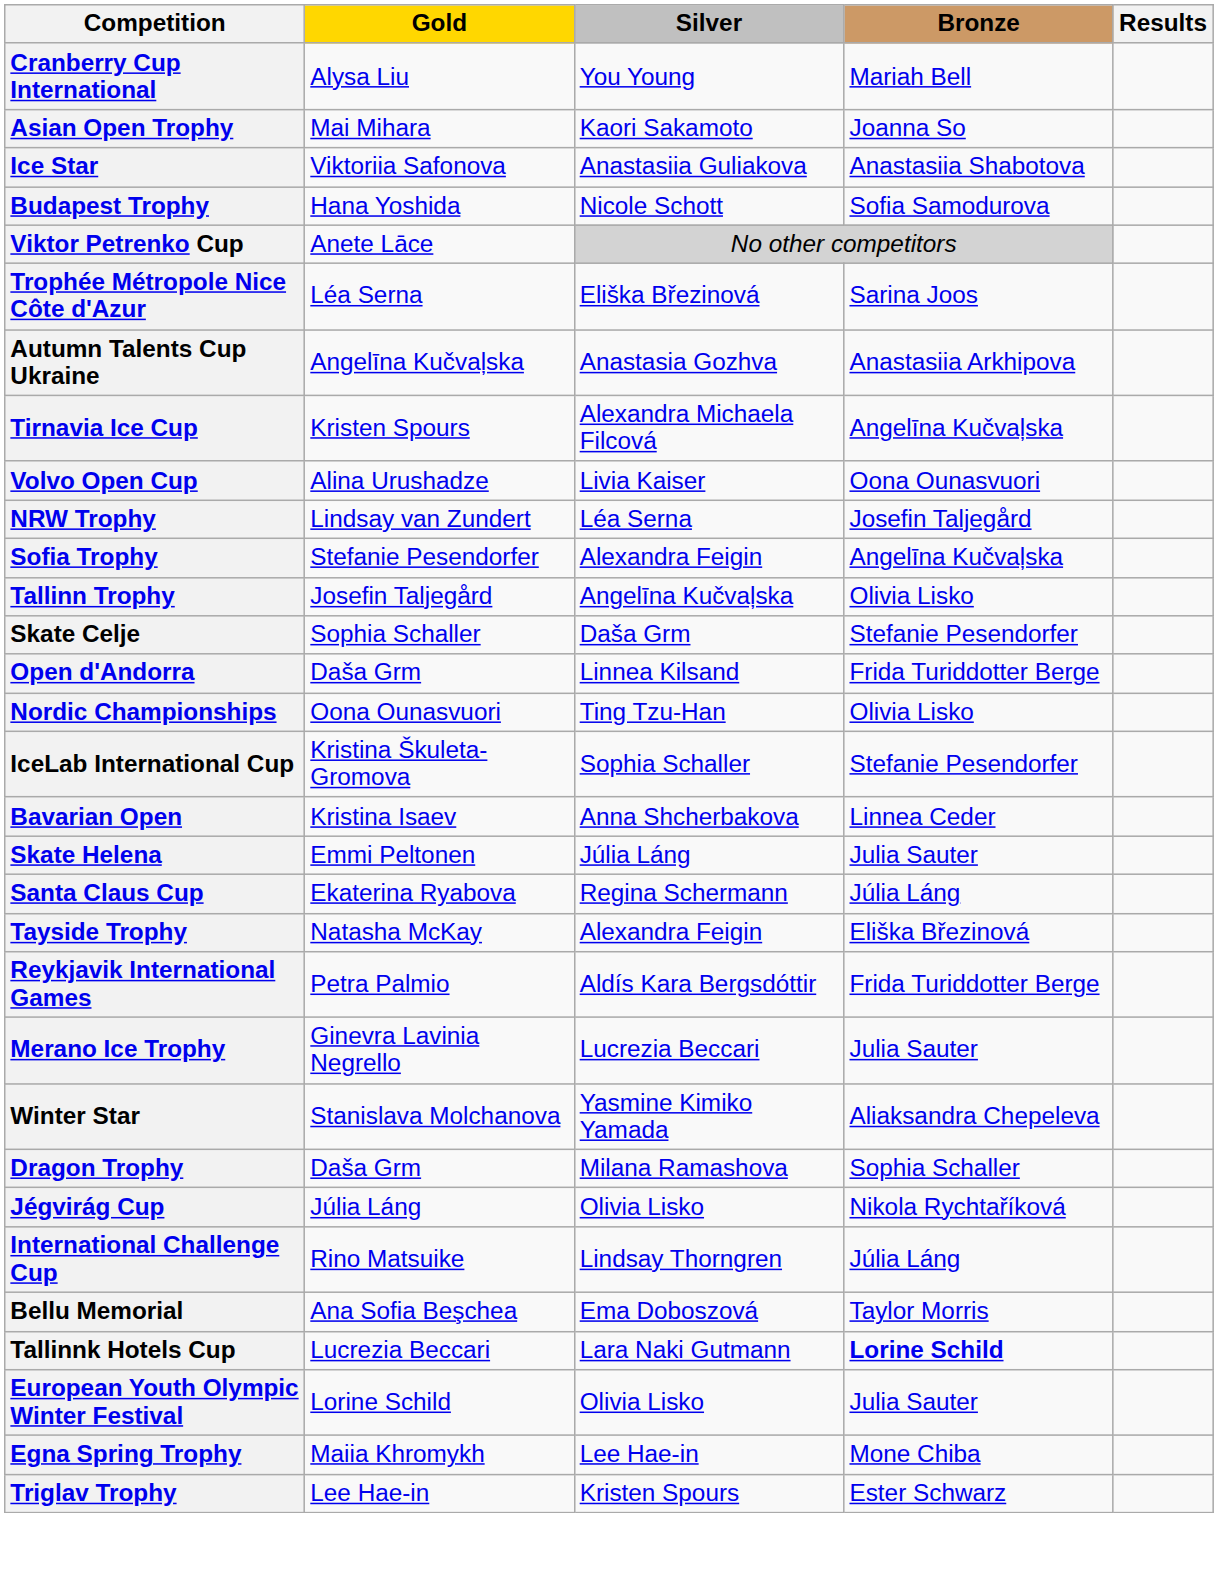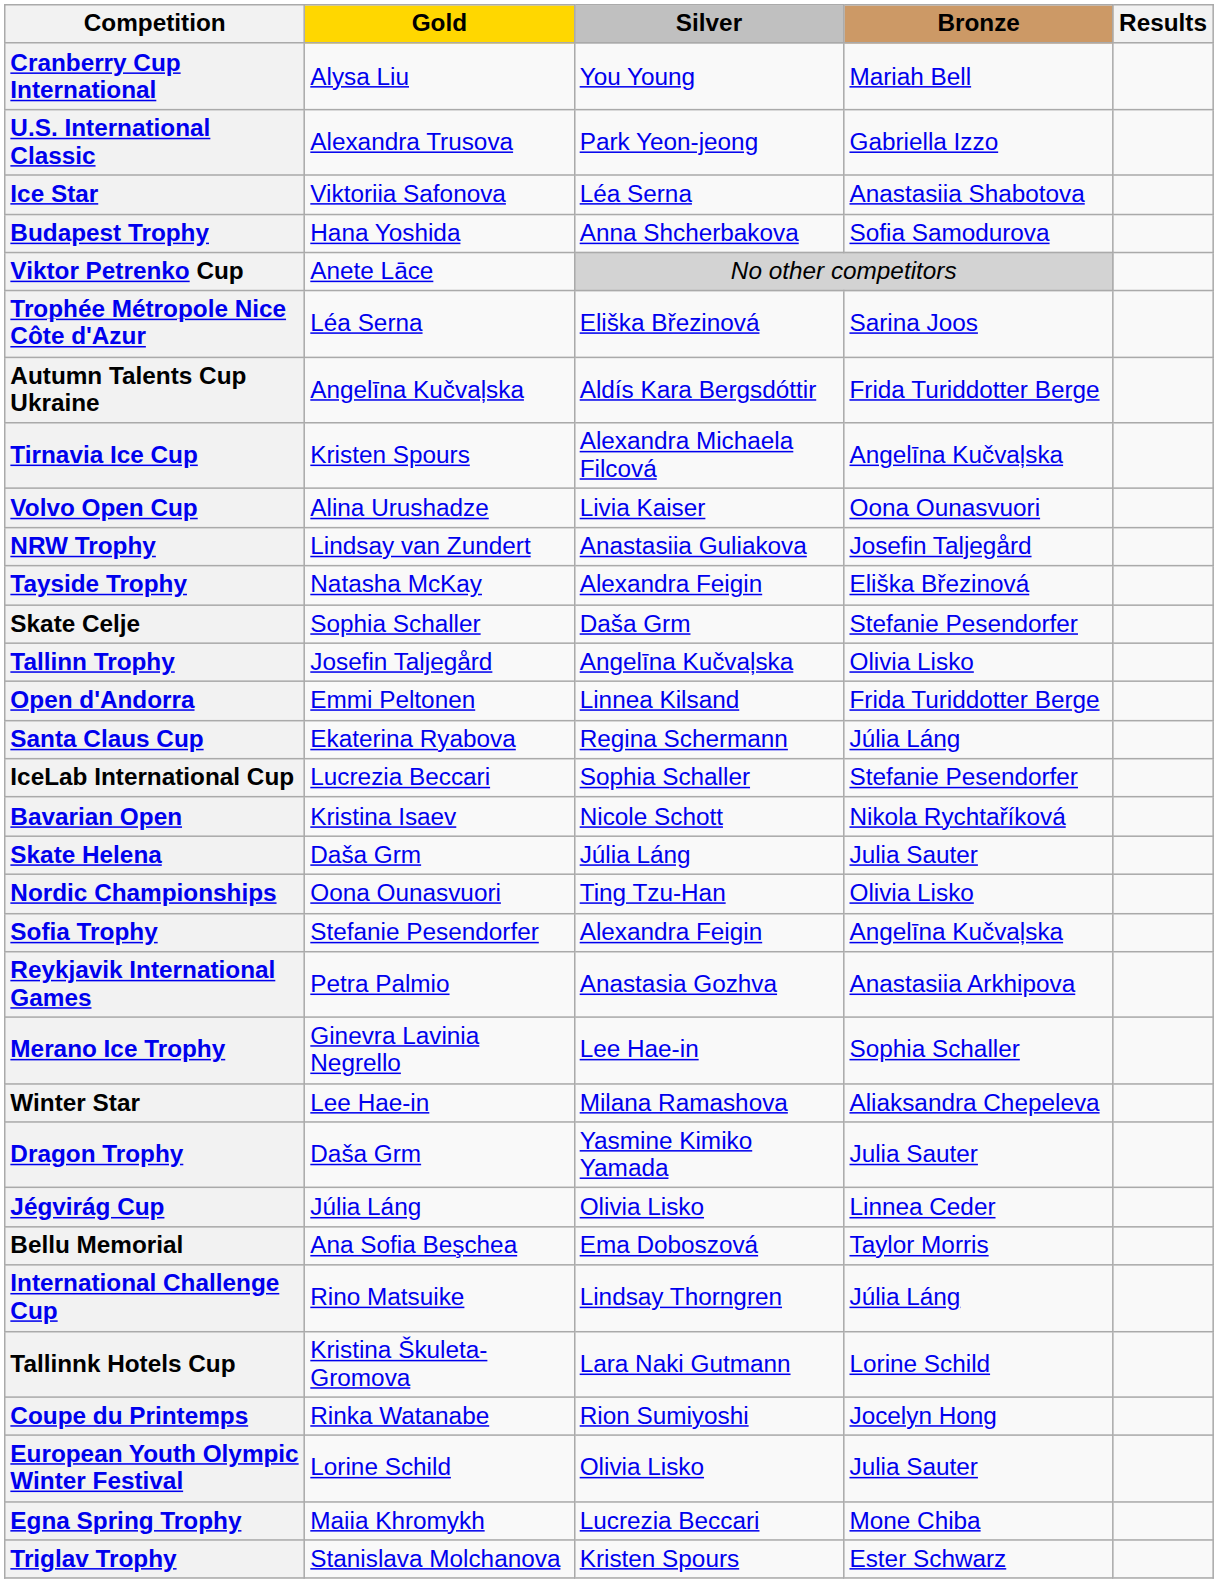+ row: U.S. International Classic | Alexandra Trusova | Park Yeon-jeong | Gabriella Izzo
- row: Asian Open Trophy | Mai Mihara | Kaori Sakamoto | Joanna So
Ice Star | Silver: Anastasiia Guliakova -> Léa Serna
Budapest Trophy | Silver: Nicole Schott -> Anna Shcherbakova
Autumn Talents Cup Ukraine | Silver: Anastasia Gozhva -> Aldís Kara Bergsdóttir
Autumn Talents Cup Ukraine | Bronze: Anastasiia Arkhipova -> Frida Turiddotter Berge
NRW Trophy | Silver: Léa Serna -> Anastasiia Guliakova
rows swapped: Tayside Trophy <-> Sofia Trophy
rows swapped: Tallinn Trophy <-> Skate Celje
Open d'Andorra | Gold: Daša Grm -> Emmi Peltonen
rows swapped: Santa Claus Cup <-> Nordic Championships
IceLab International Cup | Gold: Kristina Škuleta-Gromova -> Lucrezia Beccari
Bavarian Open | Silver: Anna Shcherbakova -> Nicole Schott
Bavarian Open | Bronze: Linnea Ceder -> Nikola Rychtaříková
Skate Helena | Gold: Emmi Peltonen -> Daša Grm
Reykjavik International Games | Silver: Aldís Kara Bergsdóttir -> Anastasia Gozhva
Reykjavik International Games | Bronze: Frida Turiddotter Berge -> Anastasiia Arkhipova
Merano Ice Trophy | Silver: Lucrezia Beccari -> Lee Hae-in
Merano Ice Trophy | Bronze: Julia Sauter -> Sophia Schaller
Winter Star | Gold: Stanislava Molchanova -> Lee Hae-in
Winter Star | Silver: Yasmine Kimiko Yamada -> Milana Ramashova
Dragon Trophy | Silver: Milana Ramashova -> Yasmine Kimiko Yamada
Dragon Trophy | Bronze: Sophia Schaller -> Julia Sauter
Jégvirág Cup | Bronze: Nikola Rychtaříková -> Linnea Ceder
rows swapped: Bellu Memorial <-> International Challenge Cup
Tallinnk Hotels Cup | Gold: Lucrezia Beccari -> Kristina Škuleta-Gromova
Tallinnk Hotels Cup | Bronze: bold -> normal
+ row: Coupe du Printemps | Rinka Watanabe | Rion Sumiyoshi | Jocelyn Hong
Egna Spring Trophy | Silver: Lee Hae-in -> Lucrezia Beccari
Triglav Trophy | Gold: Lee Hae-in -> Stanislava Molchanova
